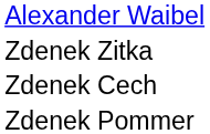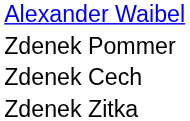rows swapped: Zdenek Pommer <-> Zdenek Zitka
